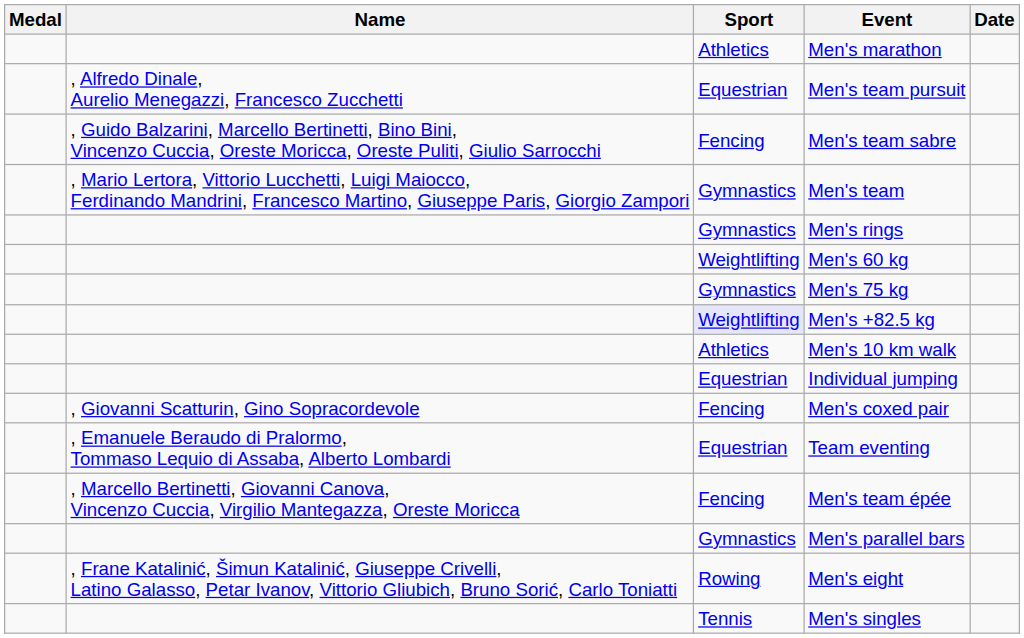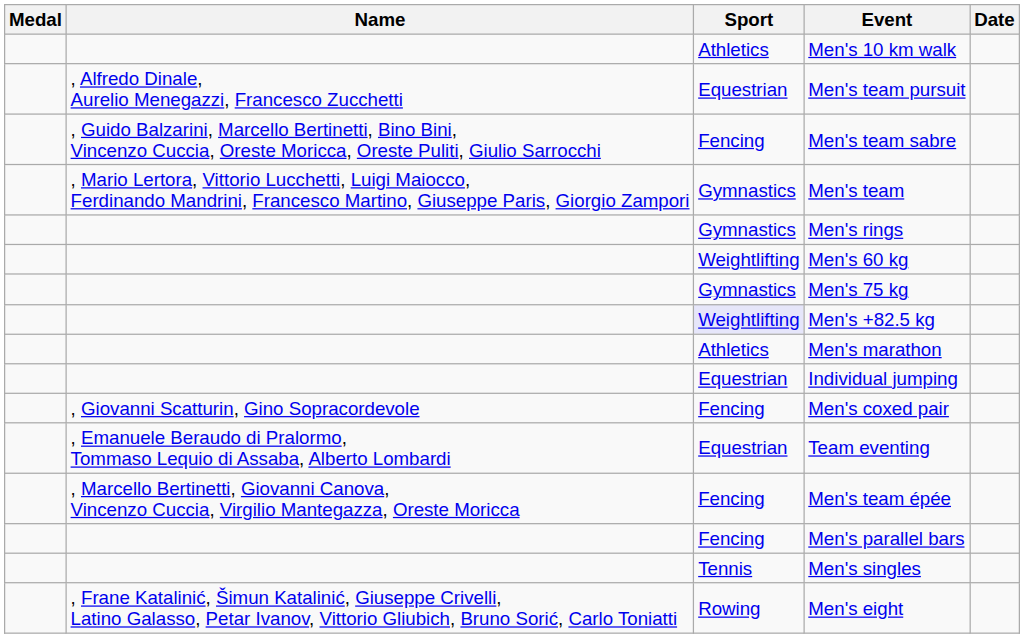rows swapped: Men's 10 km walk <-> Men's marathon
Men's parallel bars | Sport: Gymnastics -> Fencing
rows swapped: Men's eight <-> Men's singles
